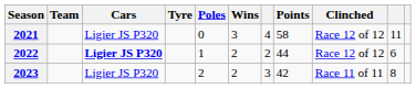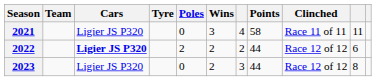2021 | Clinched: Race 12 of 12 -> Race 11 of 11
2022 | Poles: 1 -> 2
2023 | Poles: 2 -> 0
2023 | Points: 42 -> 44
2023 | Clinched: Race 11 of 11 -> Race 12 of 12
